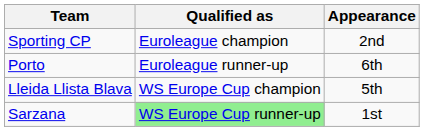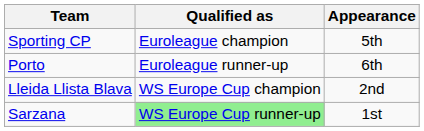Sporting CP | Appearance: 2nd -> 5th
Lleida Llista Blava | Appearance: 5th -> 2nd
